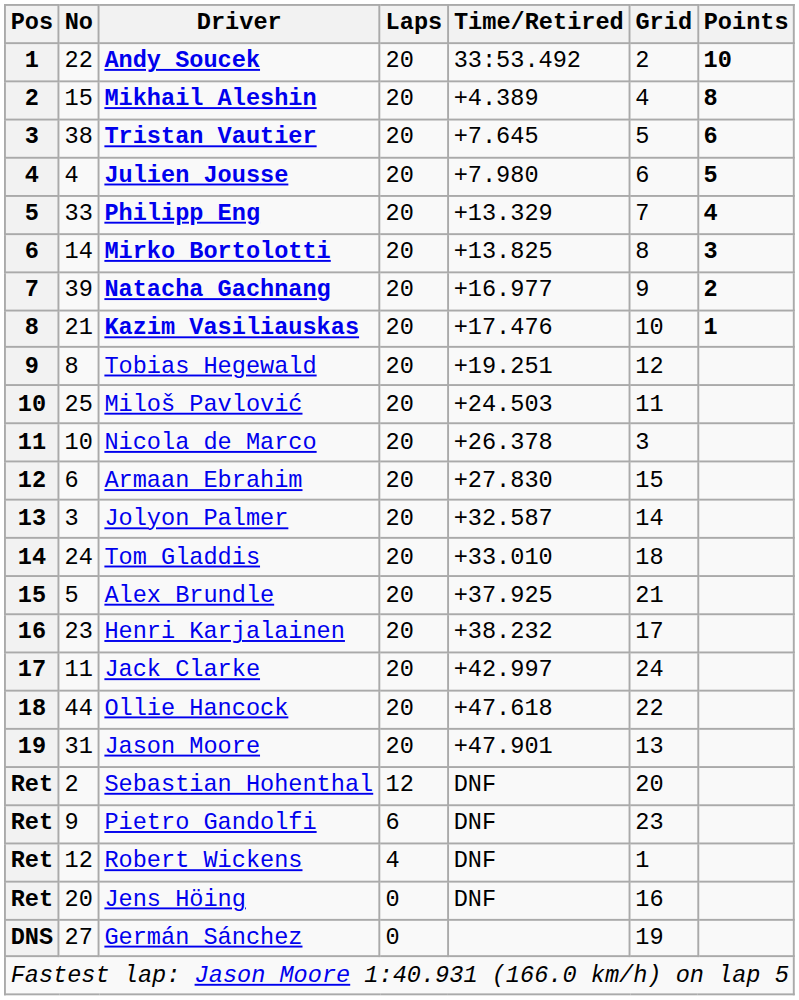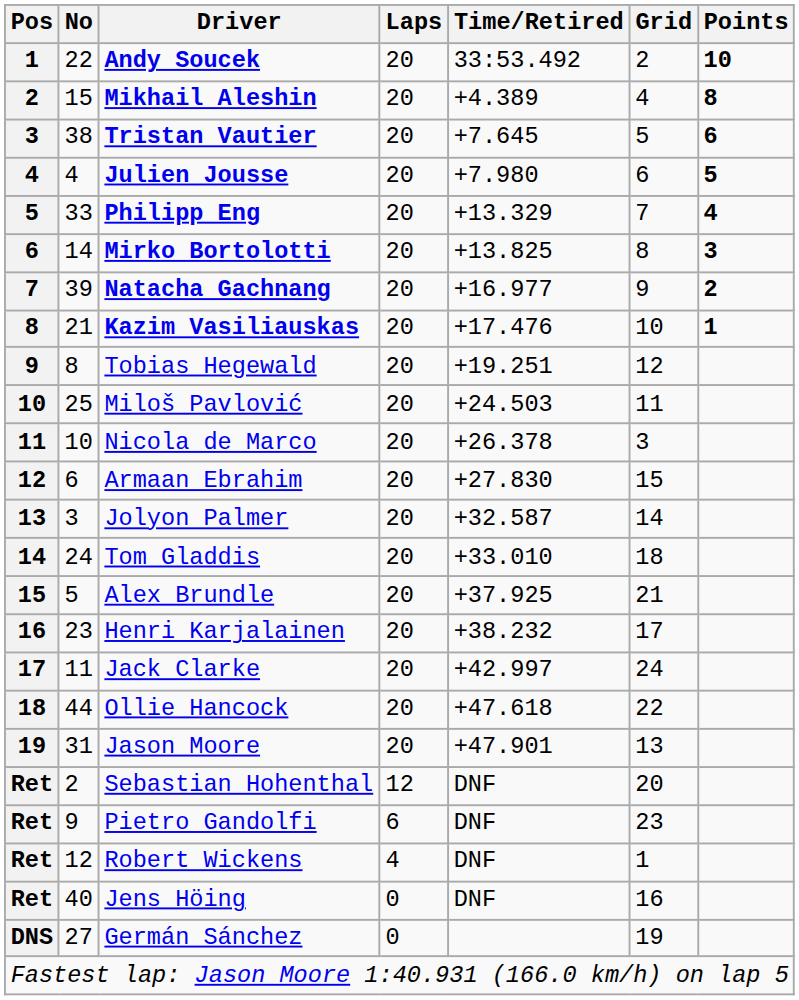Jens Höing | No: 20 -> 40
